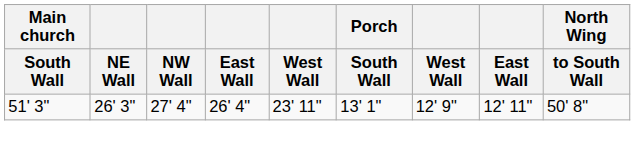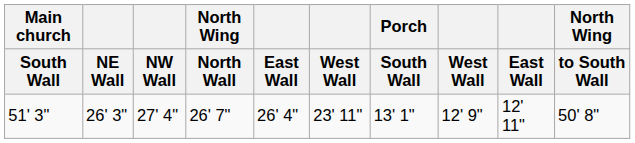+ column: North Wing | North Wall | 26' 7"
